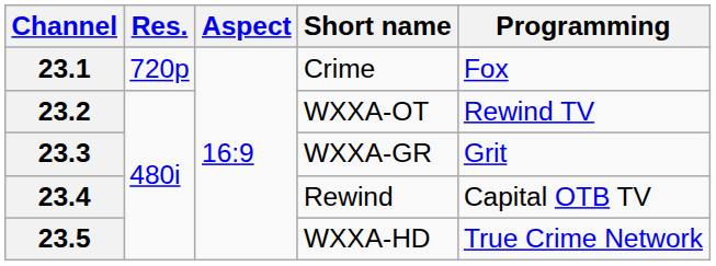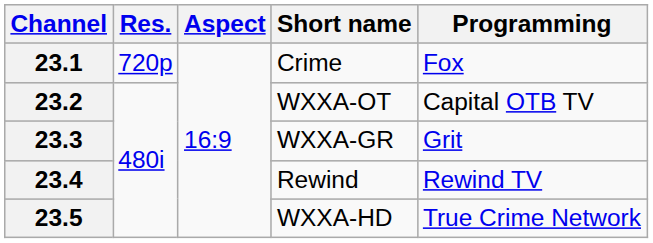23.2 | Programming: Rewind TV -> Capital OTB TV
23.4 | Programming: Capital OTB TV -> Rewind TV
